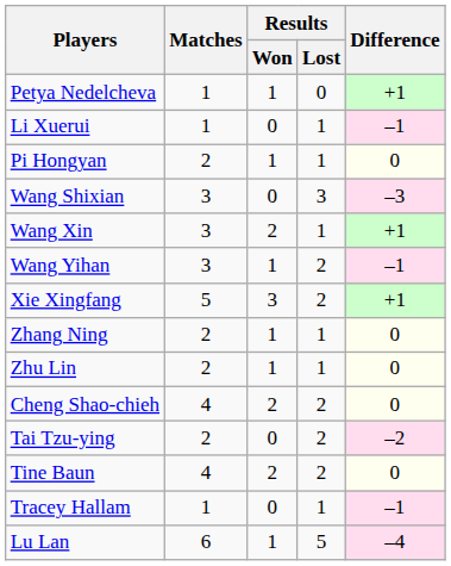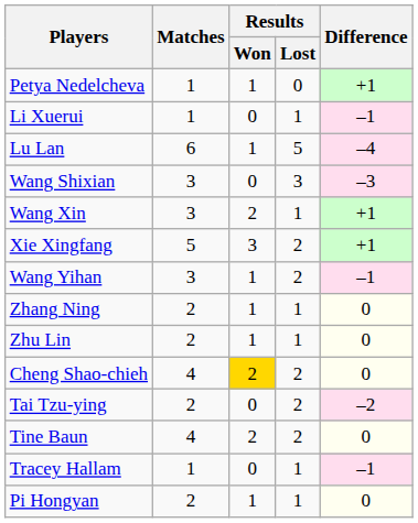rows swapped: Lu Lan <-> Pi Hongyan
rows swapped: Wang Yihan <-> Xie Xingfang
Cheng Shao-chieh | Results / Won: no background -> gold background
